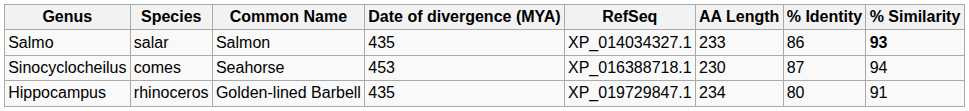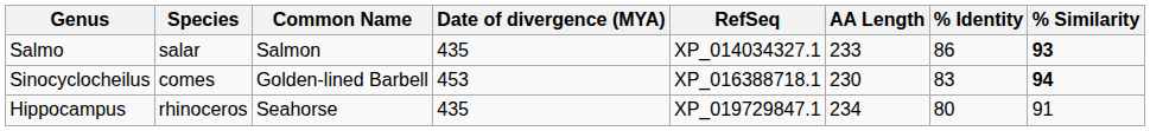Sinocyclocheilus | Common Name: Seahorse -> Golden-lined Barbell
Sinocyclocheilus | % Identity: 87 -> 83
Sinocyclocheilus | % Similarity: normal -> bold
Hippocampus | Common Name: Golden-lined Barbell -> Seahorse
